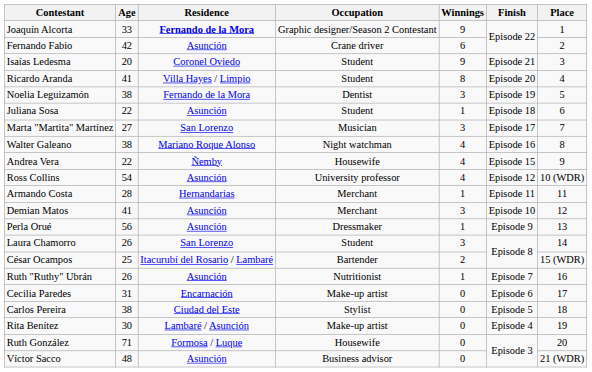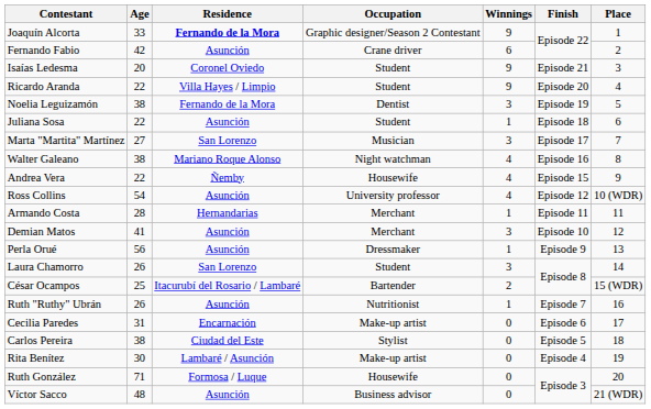Ricardo Aranda | Age: 41 -> 22
Ricardo Aranda | Winnings: 8 -> 9
